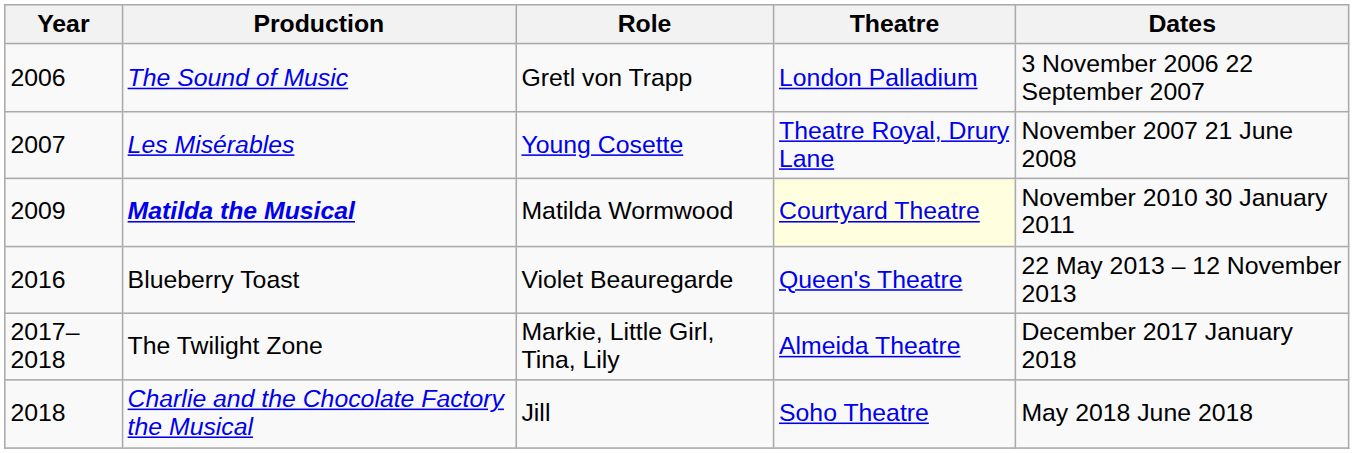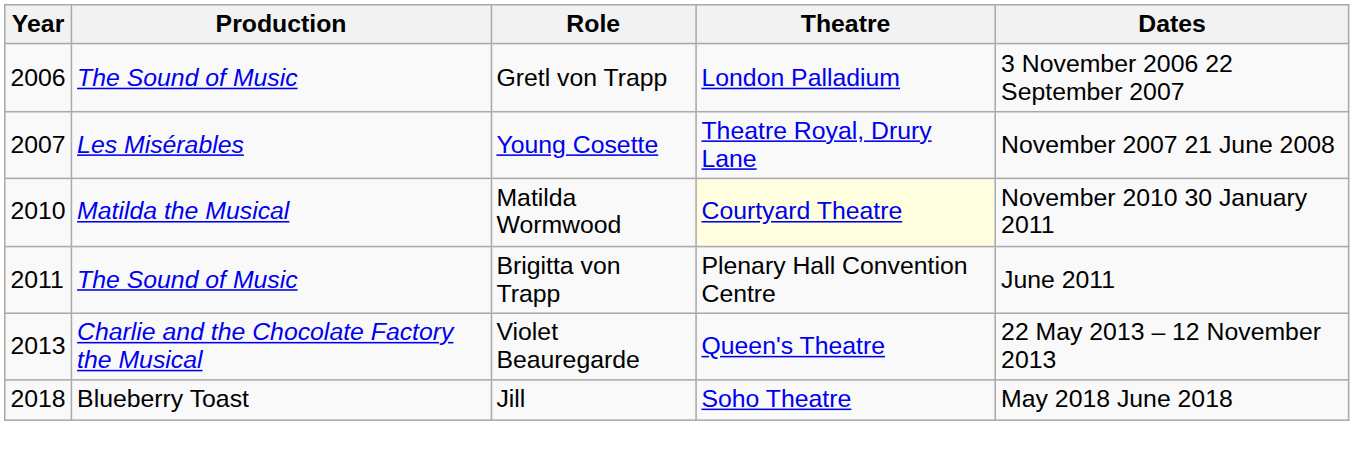Matilda Wormwood | Year: 2009 -> 2010
Matilda Wormwood | Production: bold -> normal
+ row: 2011 | The Sound of Music | Brigitta von Trapp | Plenary Hall Convention Centre | June 2011
Violet Beauregarde | Year: 2016 -> 2013
Violet Beauregarde | Production: Blueberry Toast -> Charlie and the Chocolate Factory the Musical
- row: 2017–2018 | The Twilight Zone | Markie, Little Girl, Tina, Lily | Almeida Theatre | December 2017 January 2018
Jill | Production: Charlie and the Chocolate Factory the Musical -> Blueberry Toast
